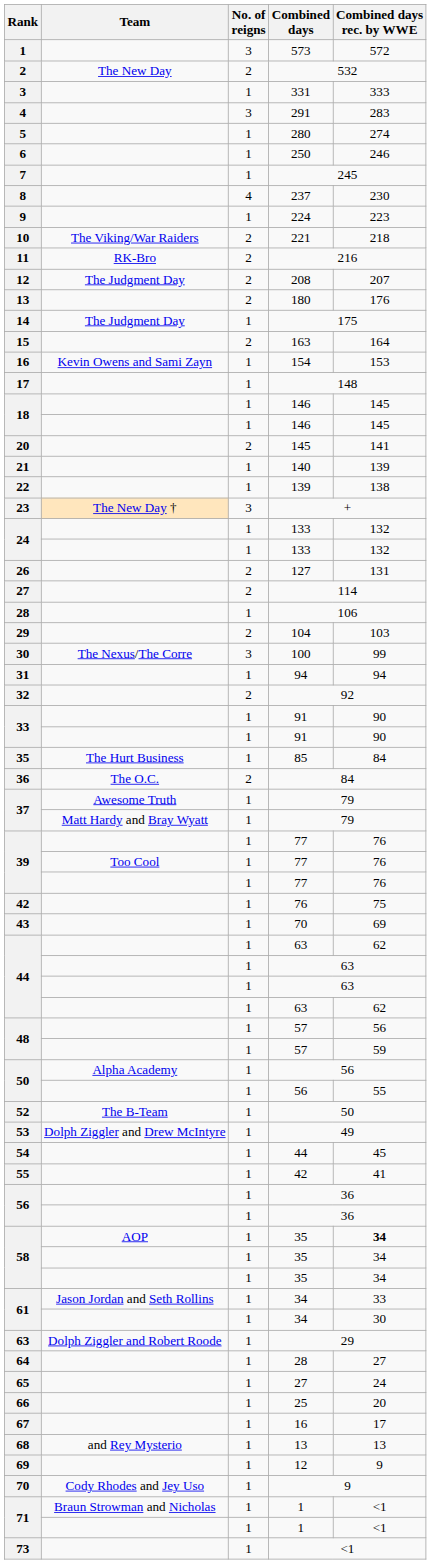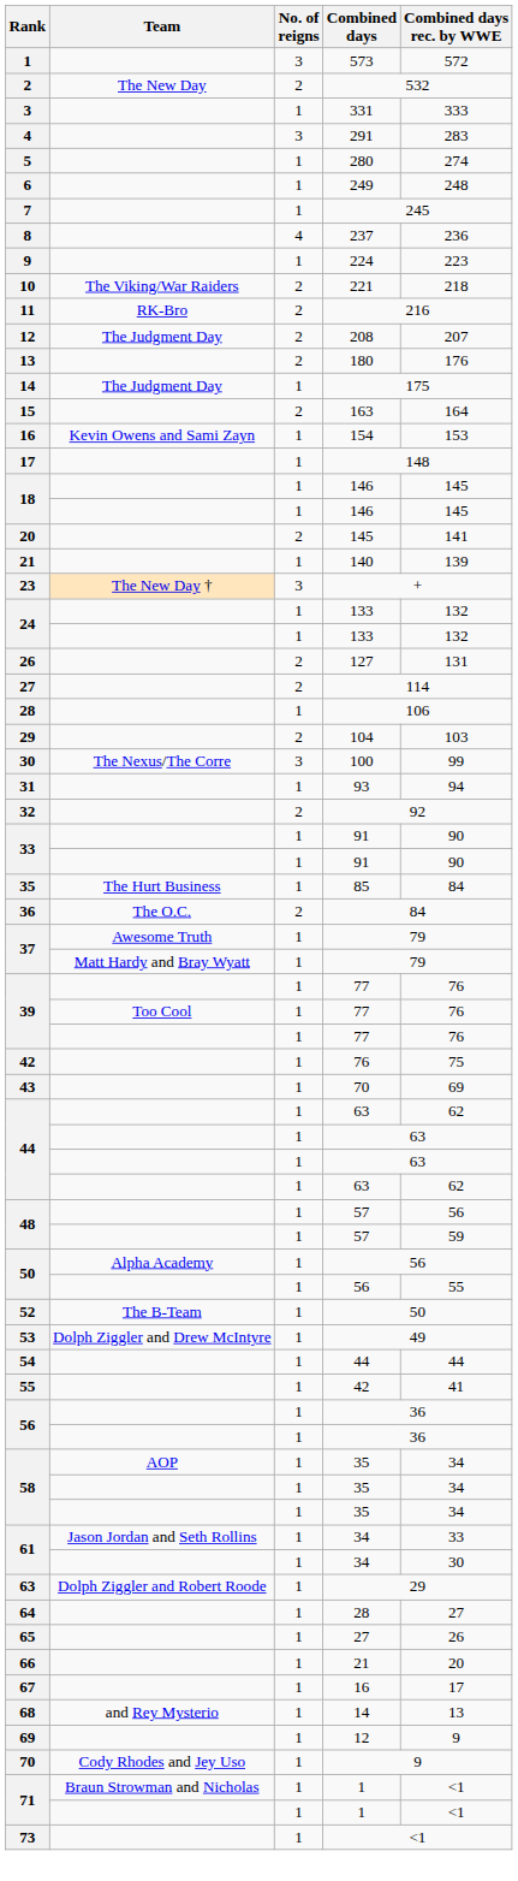6 | Combined days: 250 -> 249
6 | Combined days rec. by WWE: 246 -> 248
8 | Combined days rec. by WWE: 230 -> 236
- row: 22 | 1 | 139 | 138
31 | Combined days: 94 -> 93
54 | Combined days rec. by WWE: 45 -> 44
58 / AOP | Combined days rec. by WWE: bold -> normal
65 | Combined days rec. by WWE: 24 -> 26
66 | Combined days: 25 -> 21
68 | Combined days: 13 -> 14
